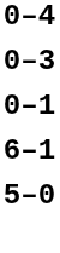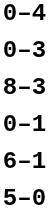+ row: 8–3
